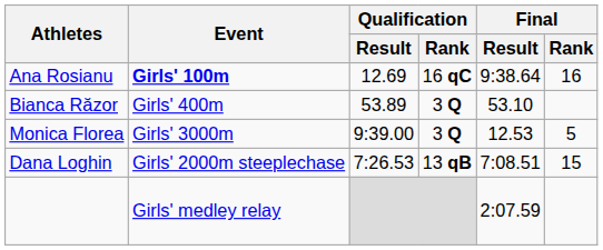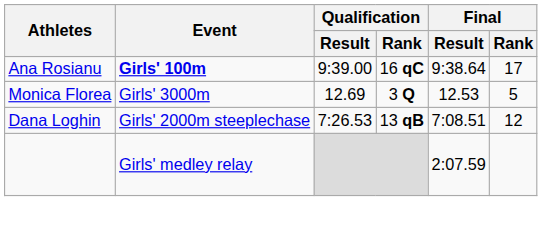Ana Rosianu | Qualification / Result: 12.69 -> 9:39.00
Ana Rosianu | Final / Rank: 16 -> 17
- row: Bianca Răzor | Girls' 400m | 53.89 | 3 Q | 53.10
Monica Florea | Qualification / Result: 9:39.00 -> 12.69
Dana Loghin | Final / Rank: 15 -> 12
